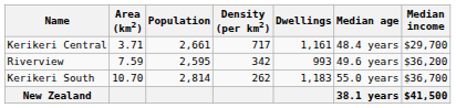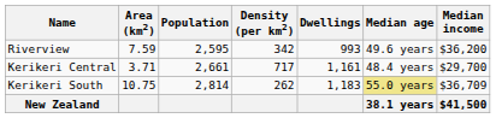rows swapped: Riverview <-> Kerikeri Central
Kerikeri South | Area (km2): 10.70 -> 10.75
Kerikeri South | Median age: no background -> khaki background
Kerikeri South | Median income: $36,700 -> $36,709
